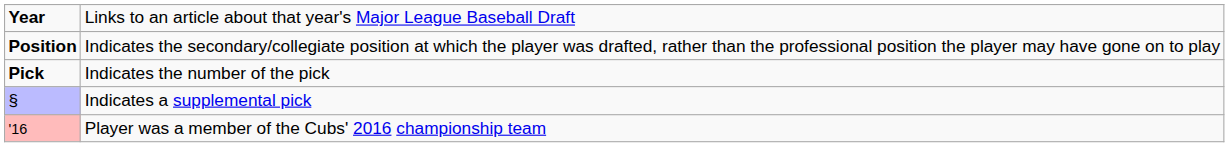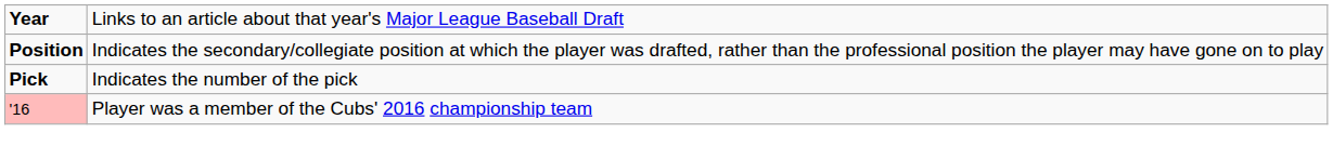- row: § | Indicates a supplemental pick
